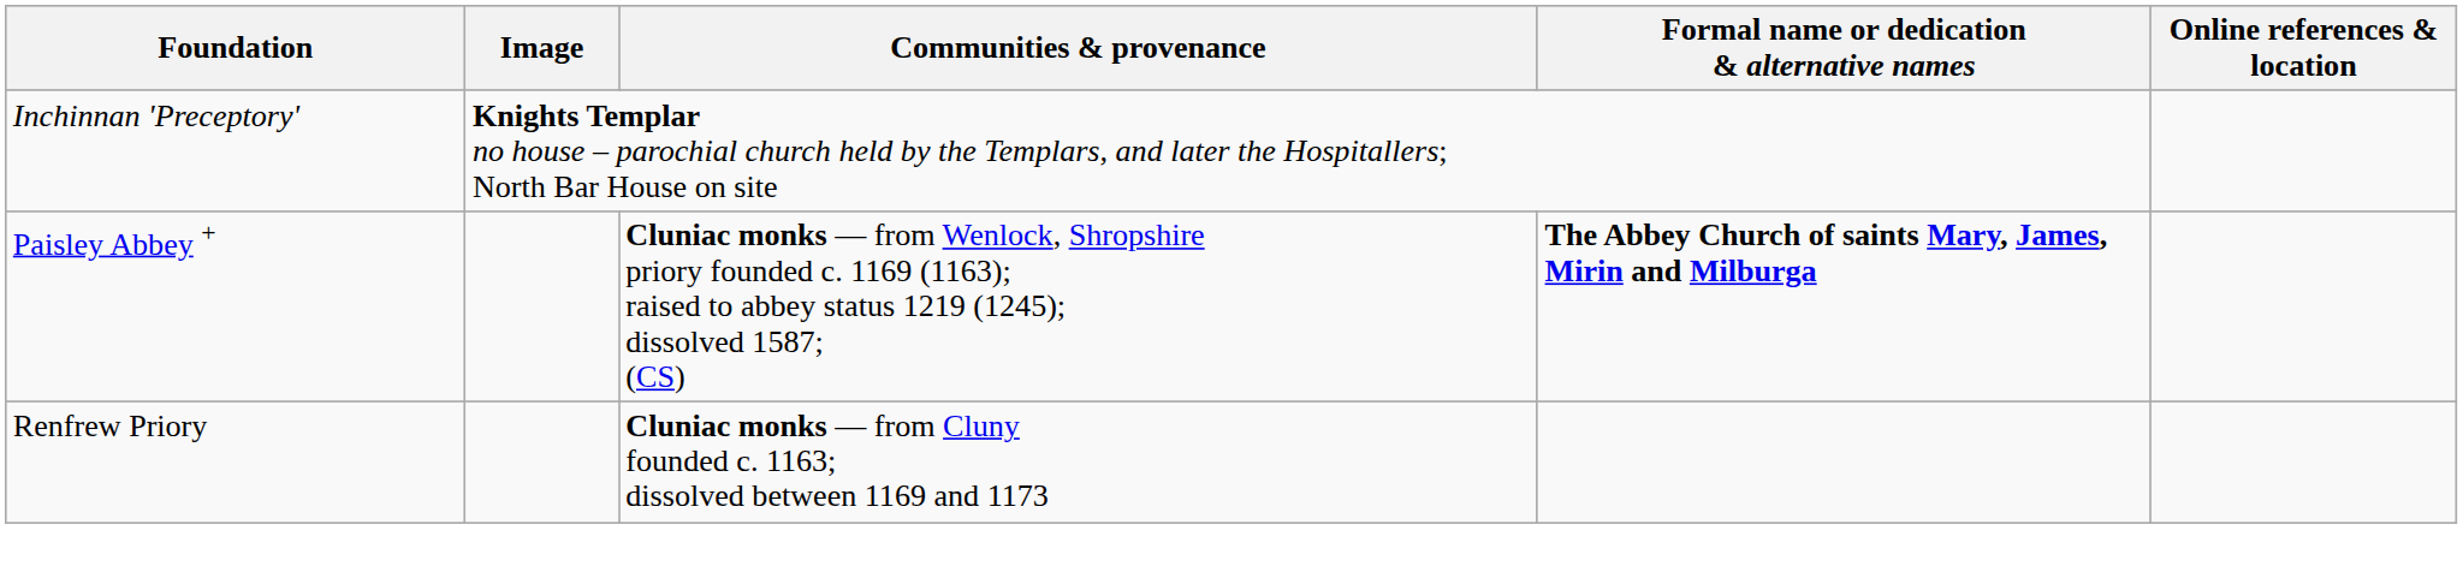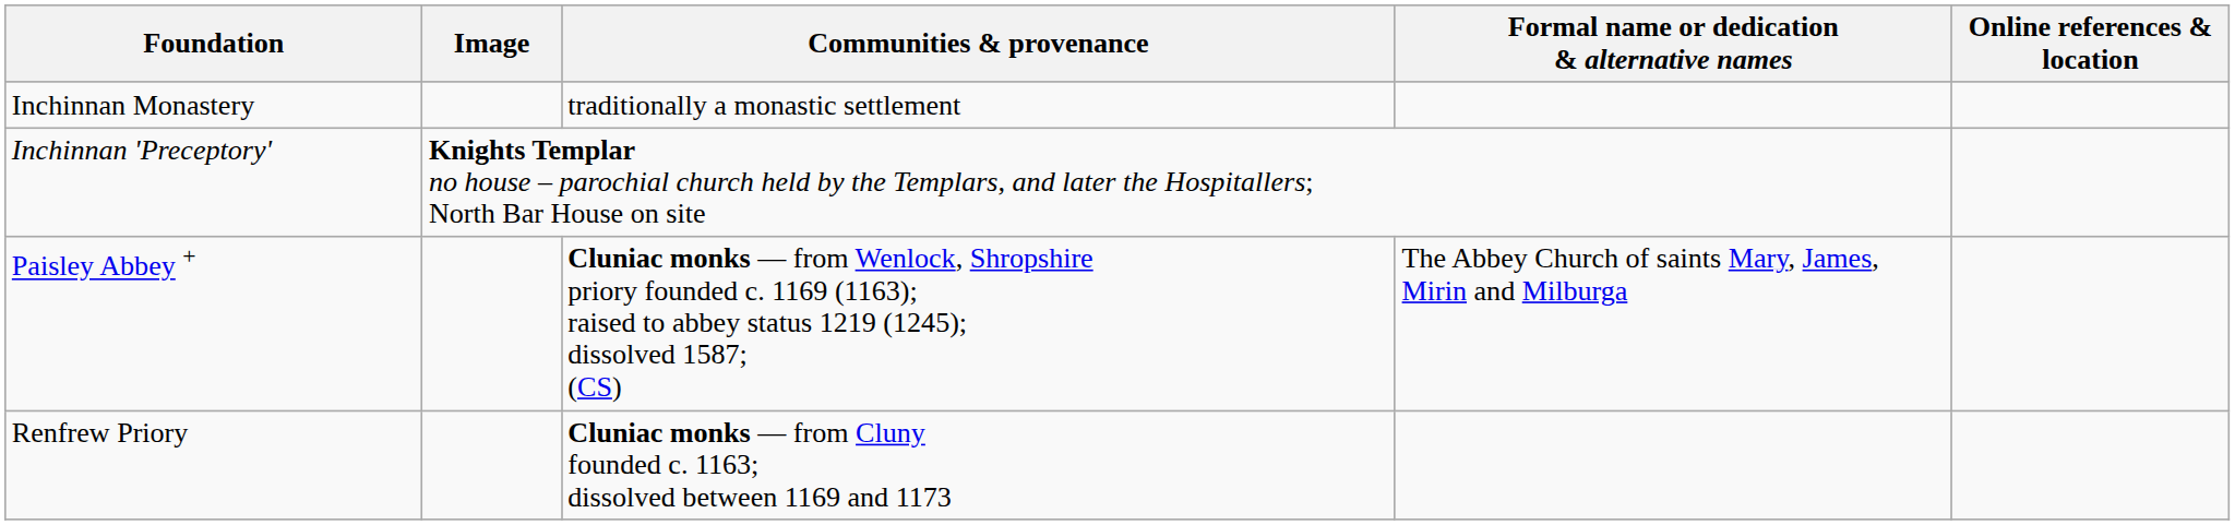+ row: Inchinnan Monastery | traditionally a monastic settlement
Paisley Abbey + | Formal name or dedication & alternative names: bold -> normal
